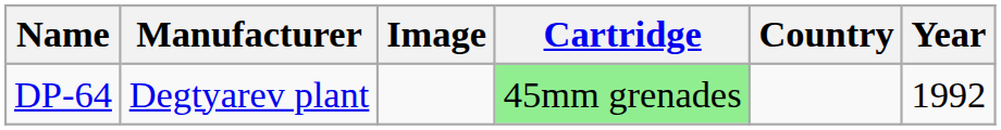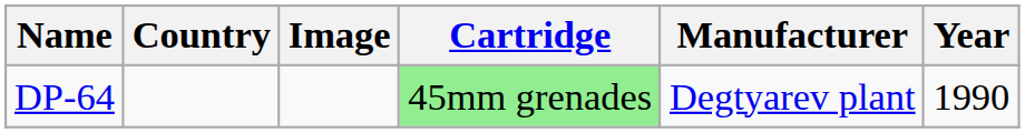columns swapped: Manufacturer <-> Country
DP-64 | Year: 1992 -> 1990
